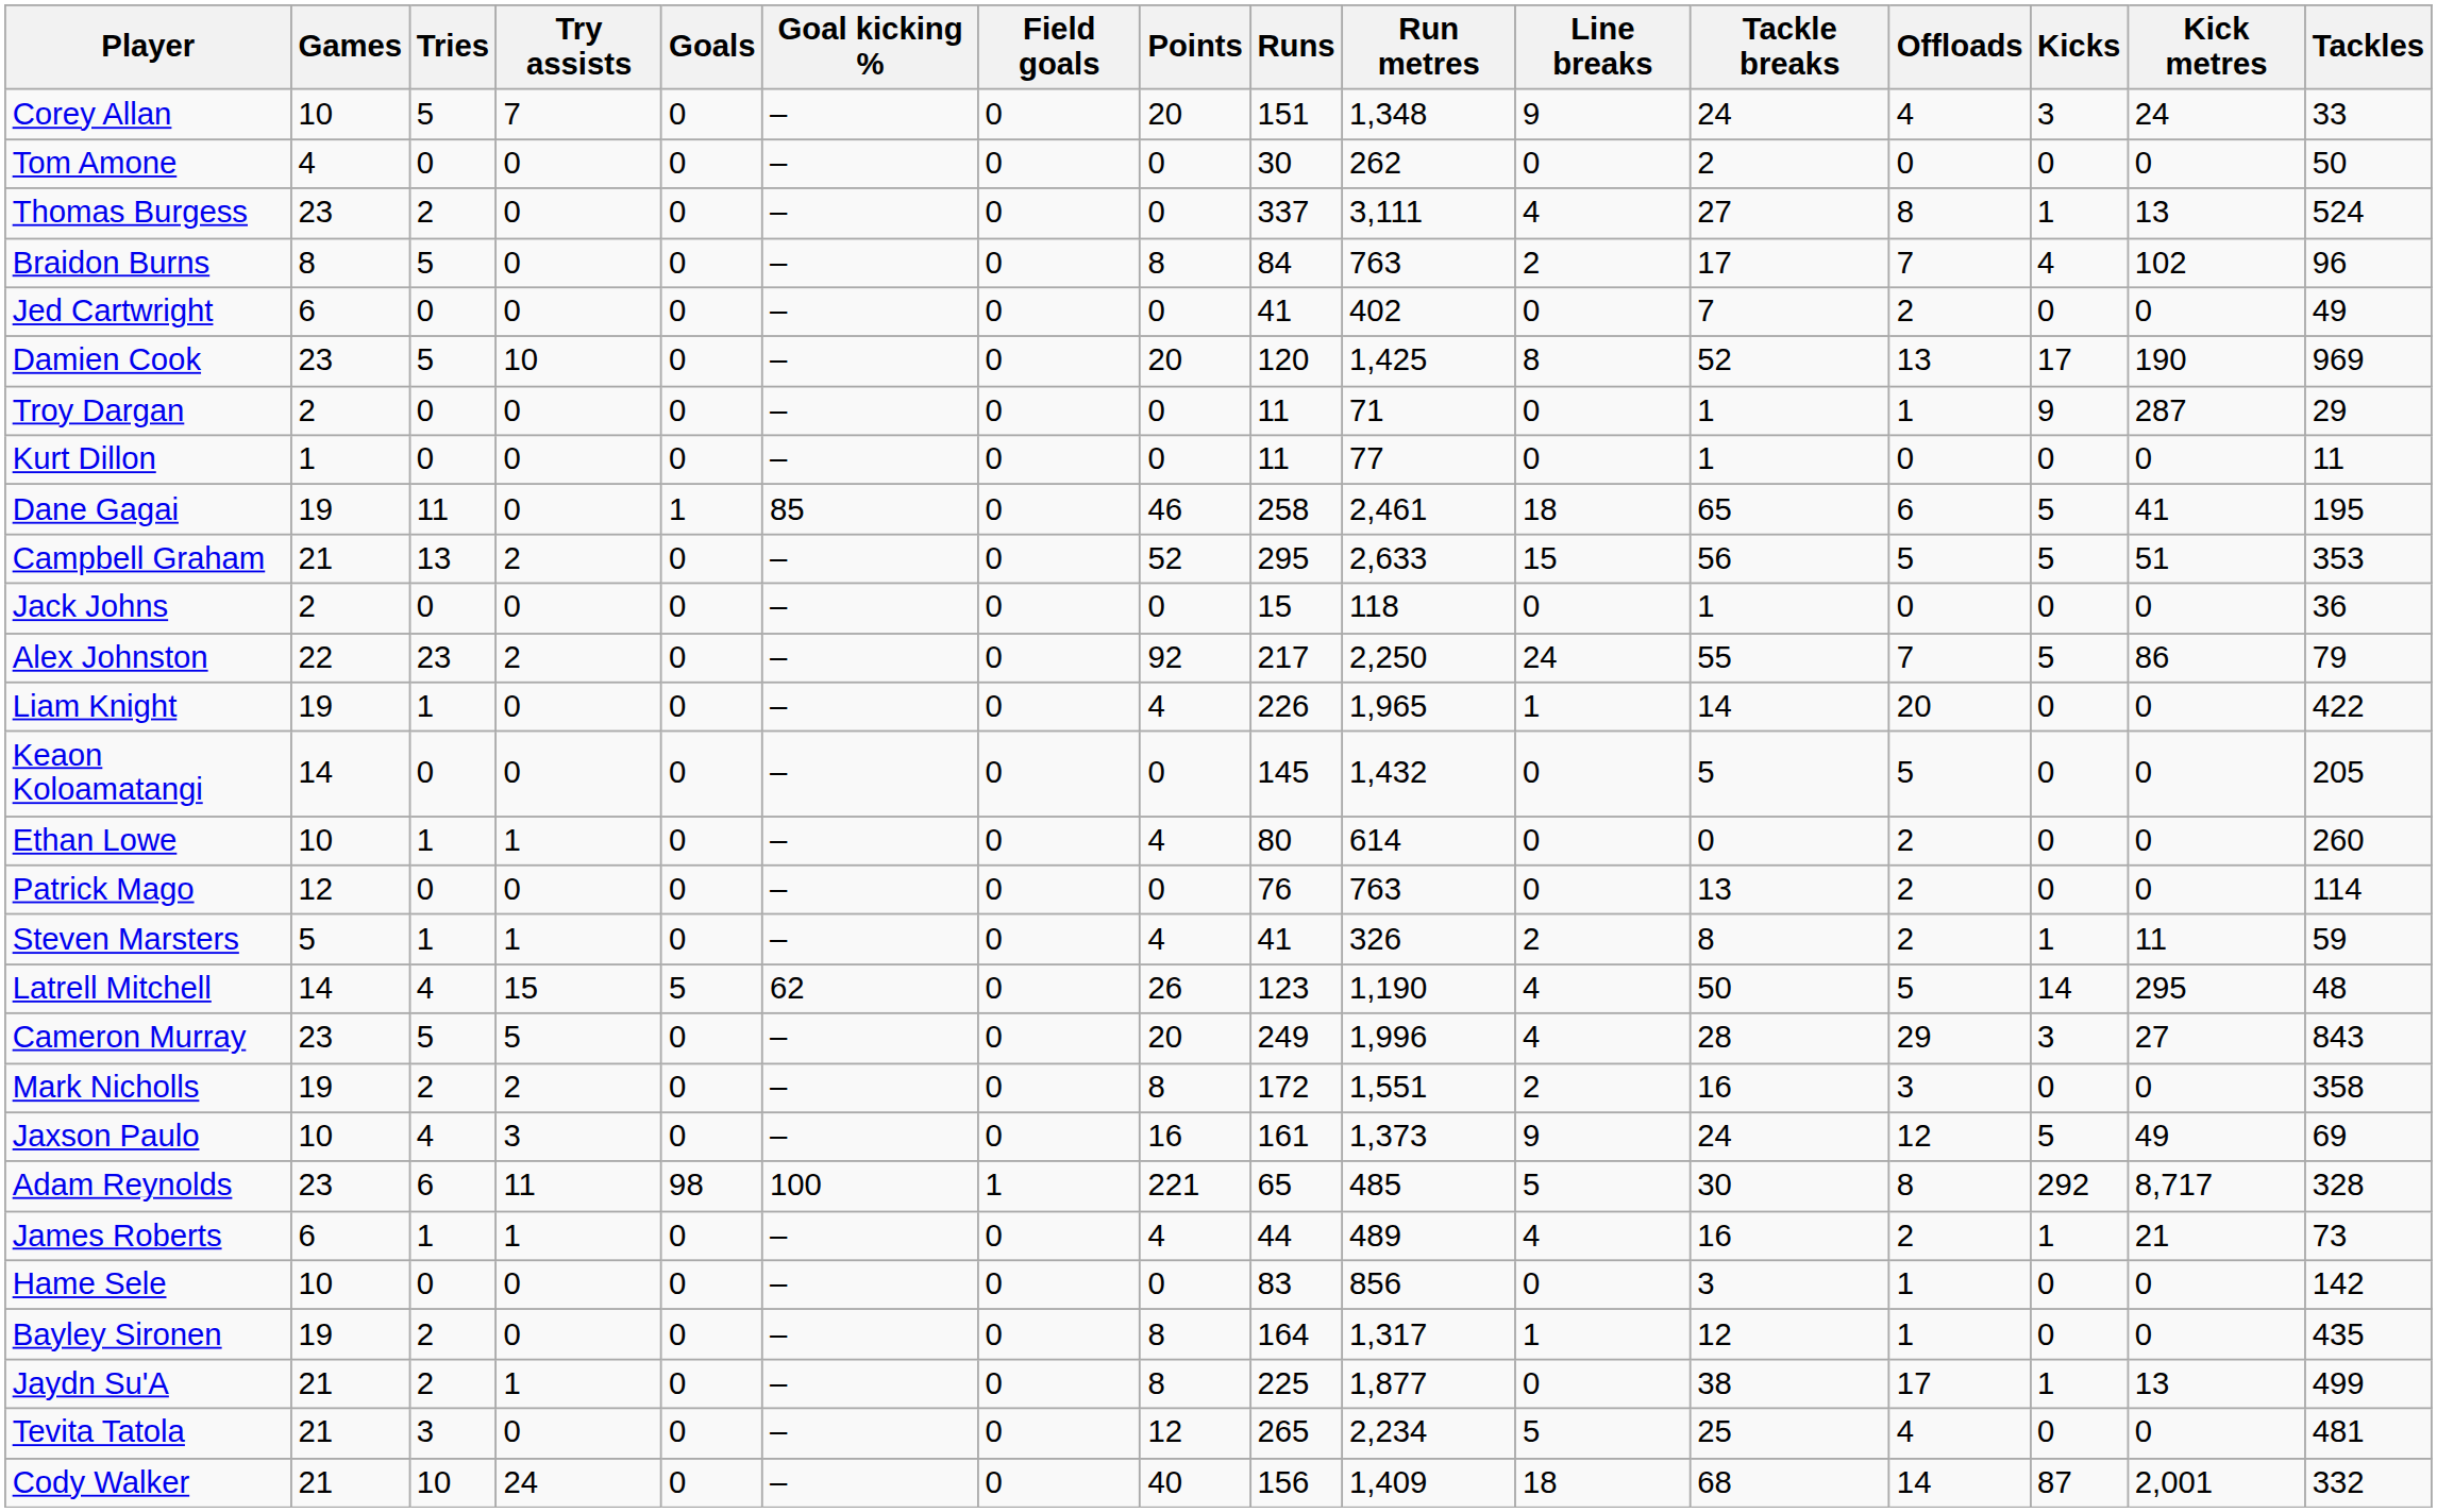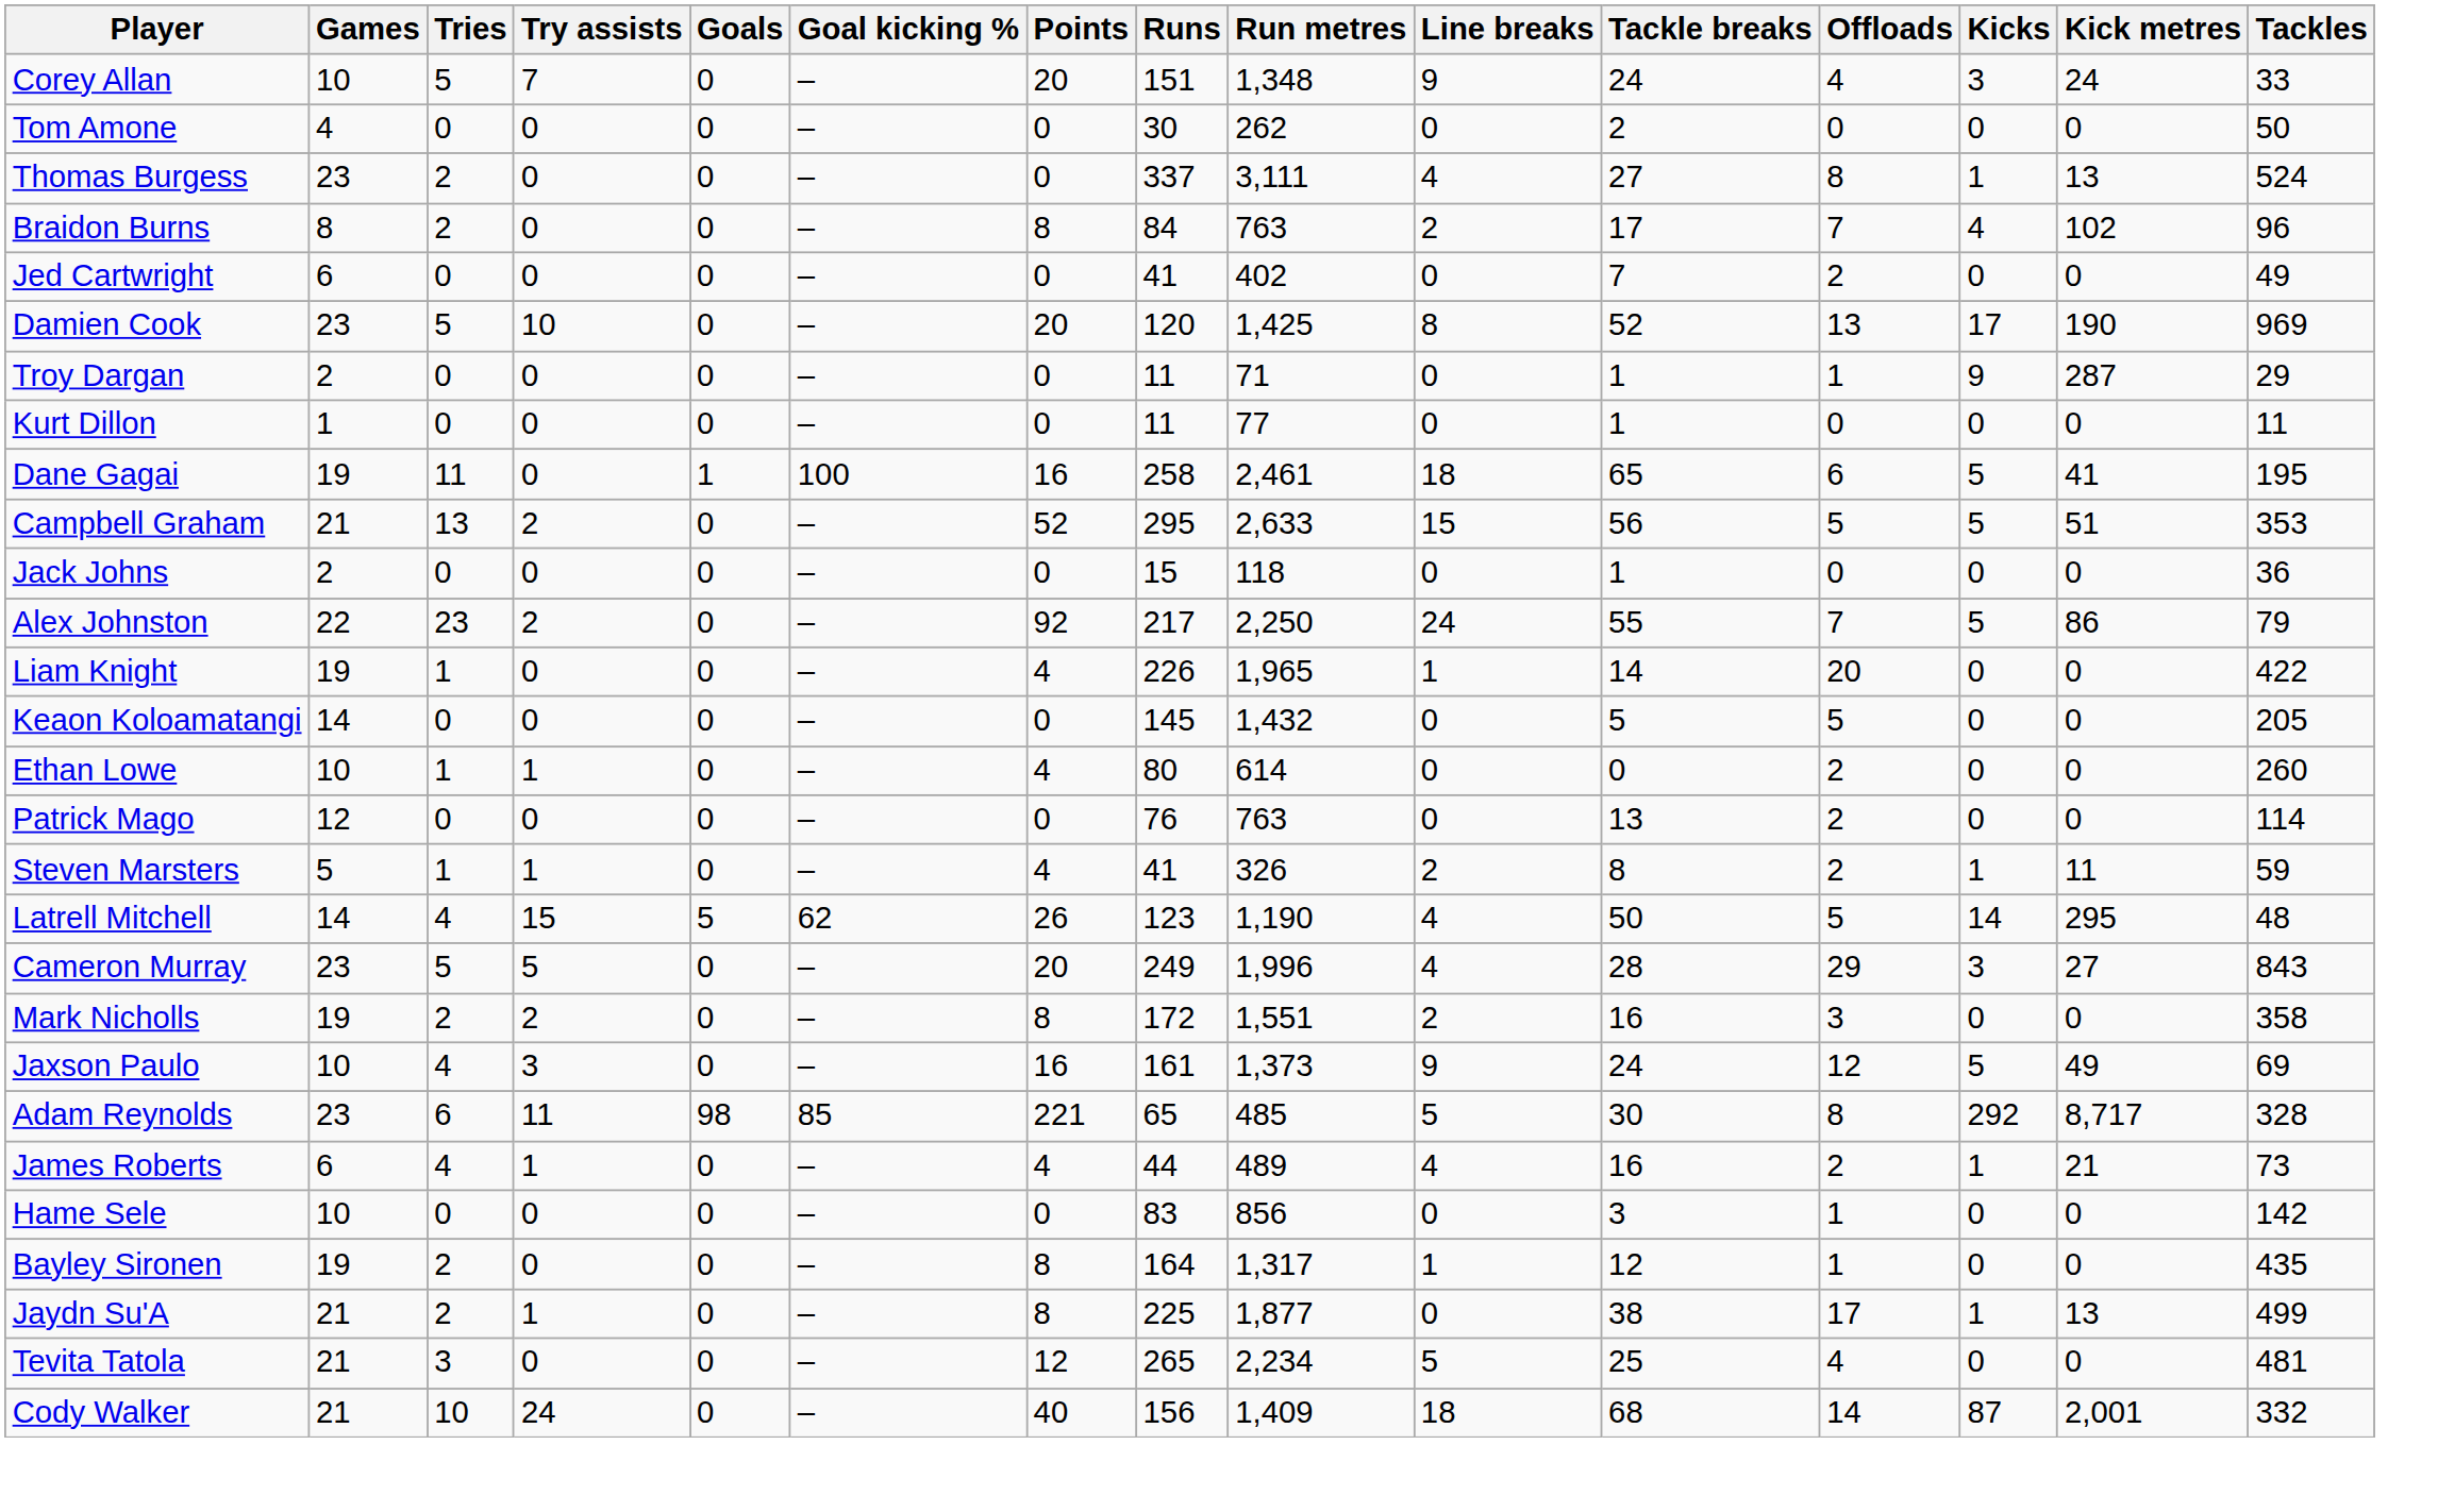- column: Field goals | 0 | 0 | 0 | 0 | 0 | 0 | 0 | 0 | 0 | 0 | 0 | 0 | 0 | 0 | 0 | 0 | 0 | 0 | 0 | 0 | 0 | 1 | 0 | 0 | 0 | 0 | 0 | 0
Braidon Burns | Tries: 5 -> 2
Dane Gagai | Goal kicking %: 85 -> 100
Dane Gagai | Points: 46 -> 16
Adam Reynolds | Goal kicking %: 100 -> 85
James Roberts | Tries: 1 -> 4
